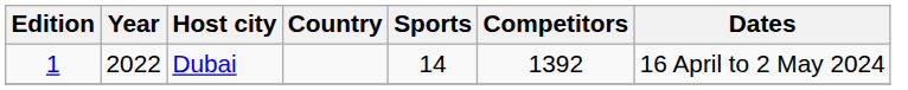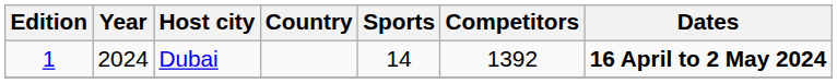Dubai | Year: 2022 -> 2024
Dubai | Dates: normal -> bold
